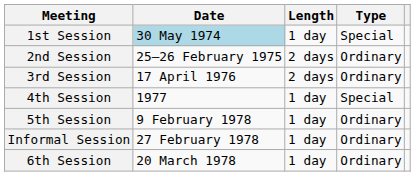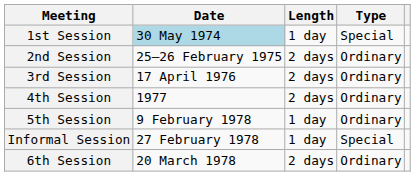4th Session | Length: 1 day -> 2 days
4th Session | Type: Special -> Ordinary
Informal Session | Type: Ordinary -> Special
6th Session | Length: 1 day -> 2 days
